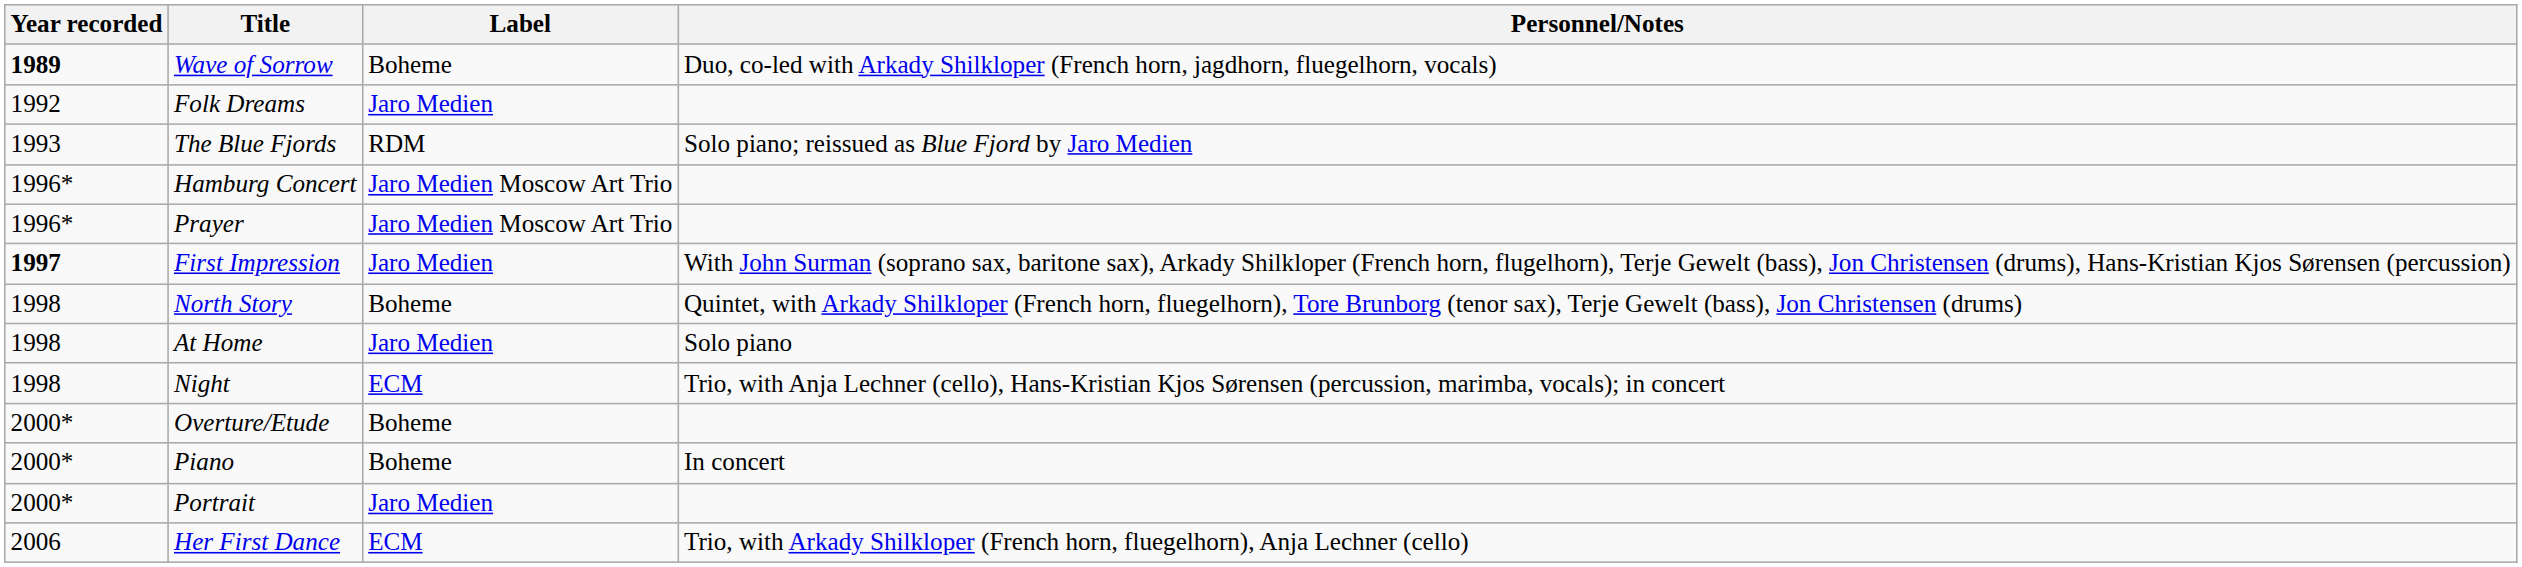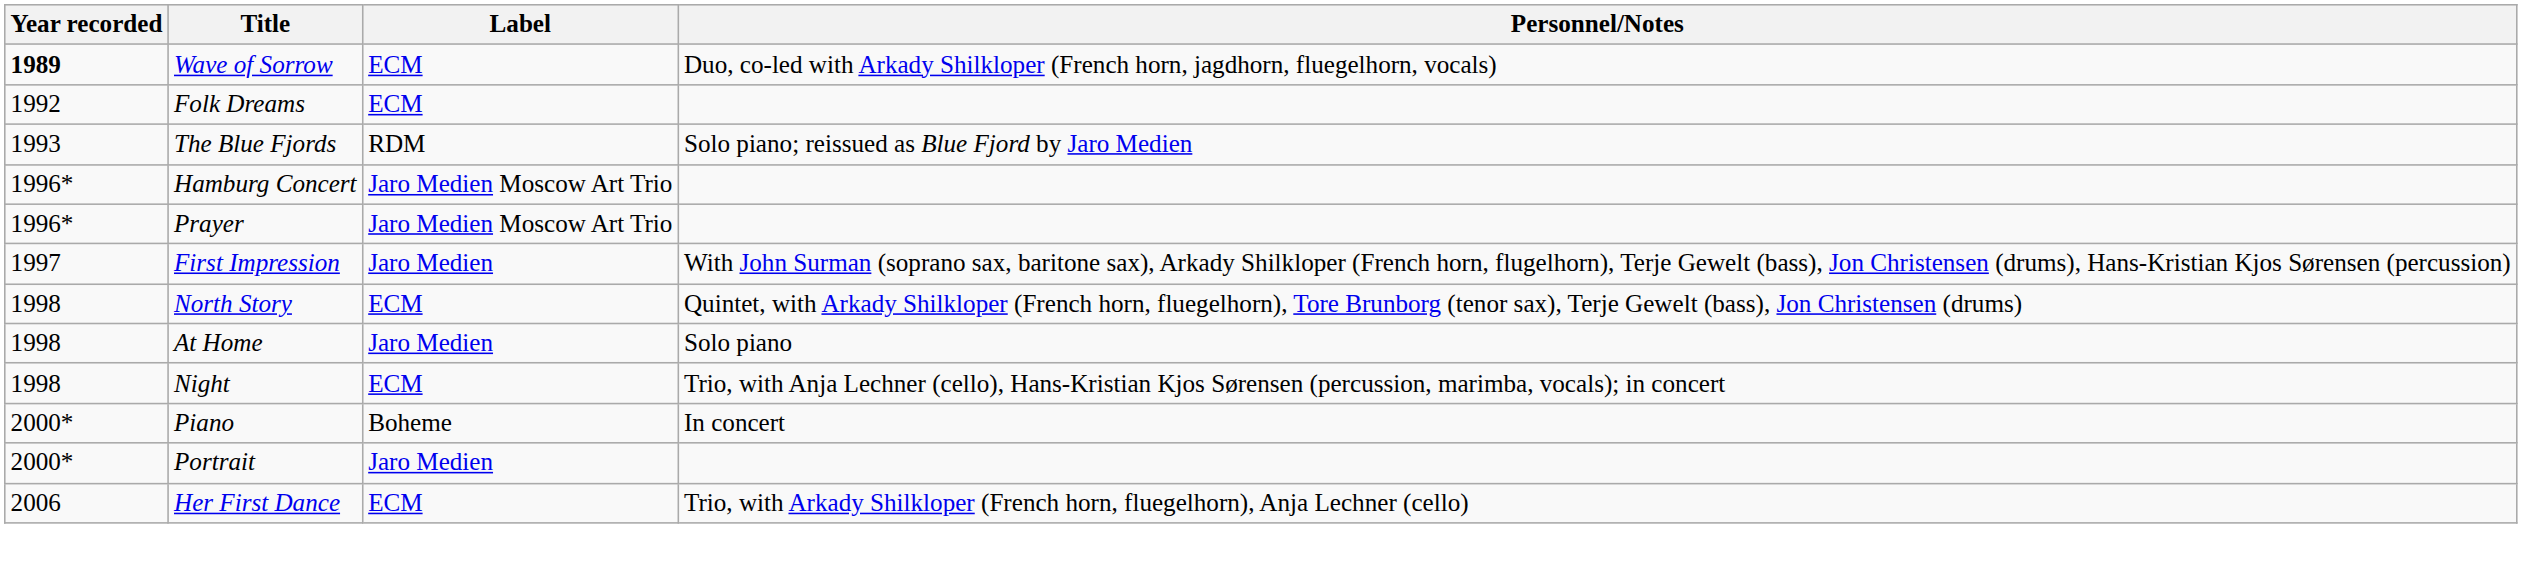Wave of Sorrow | Label: Boheme -> ECM
Folk Dreams | Label: Jaro Medien -> ECM
First Impression | Year recorded: bold -> normal
North Story | Label: Boheme -> ECM
- row: 2000* | Overture/Etude | Boheme
